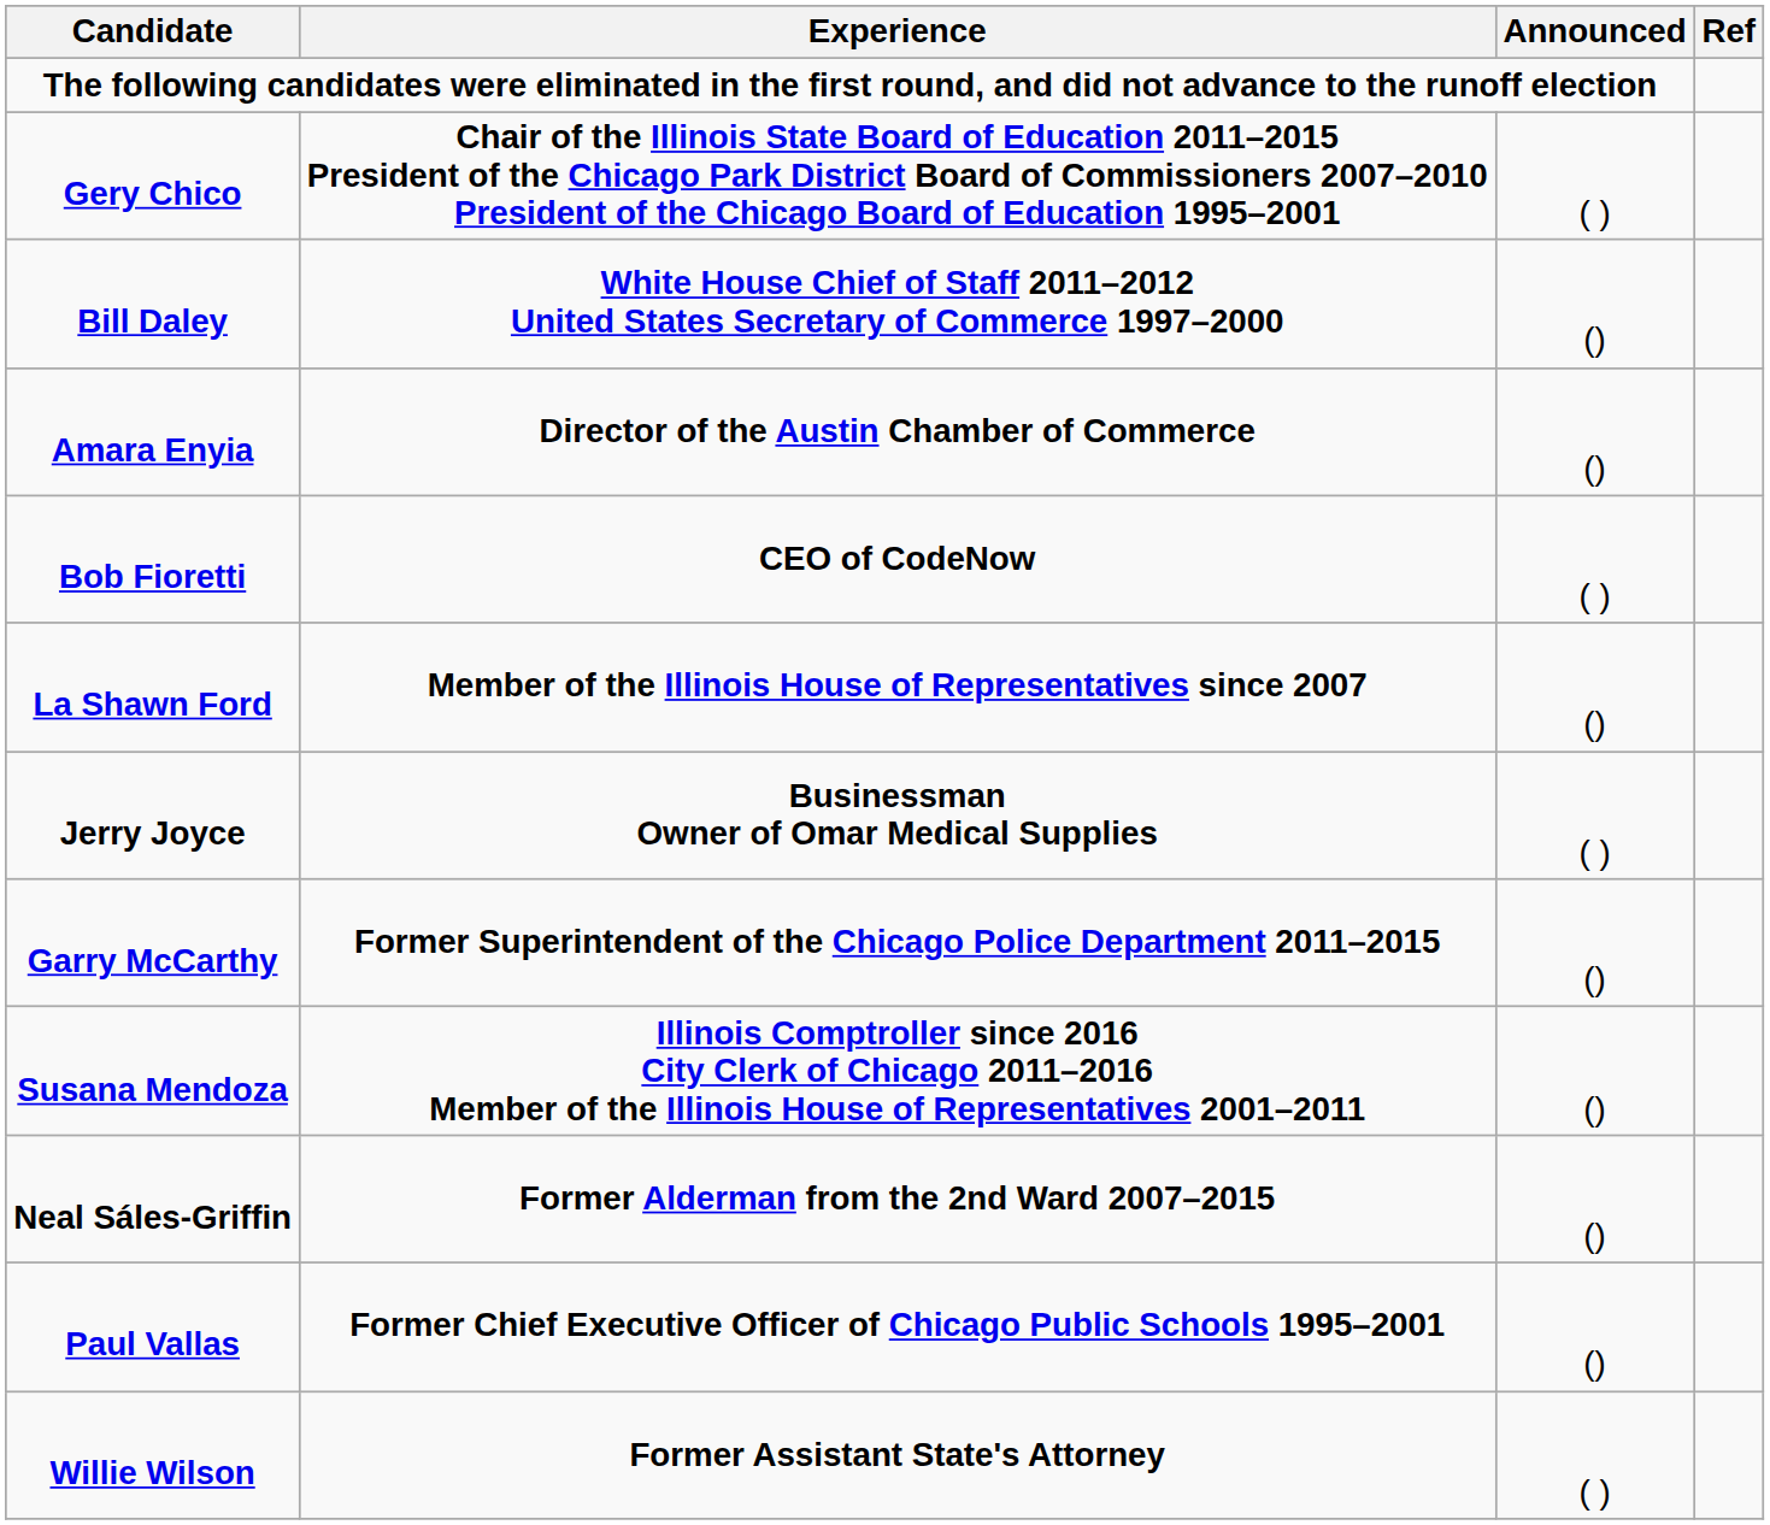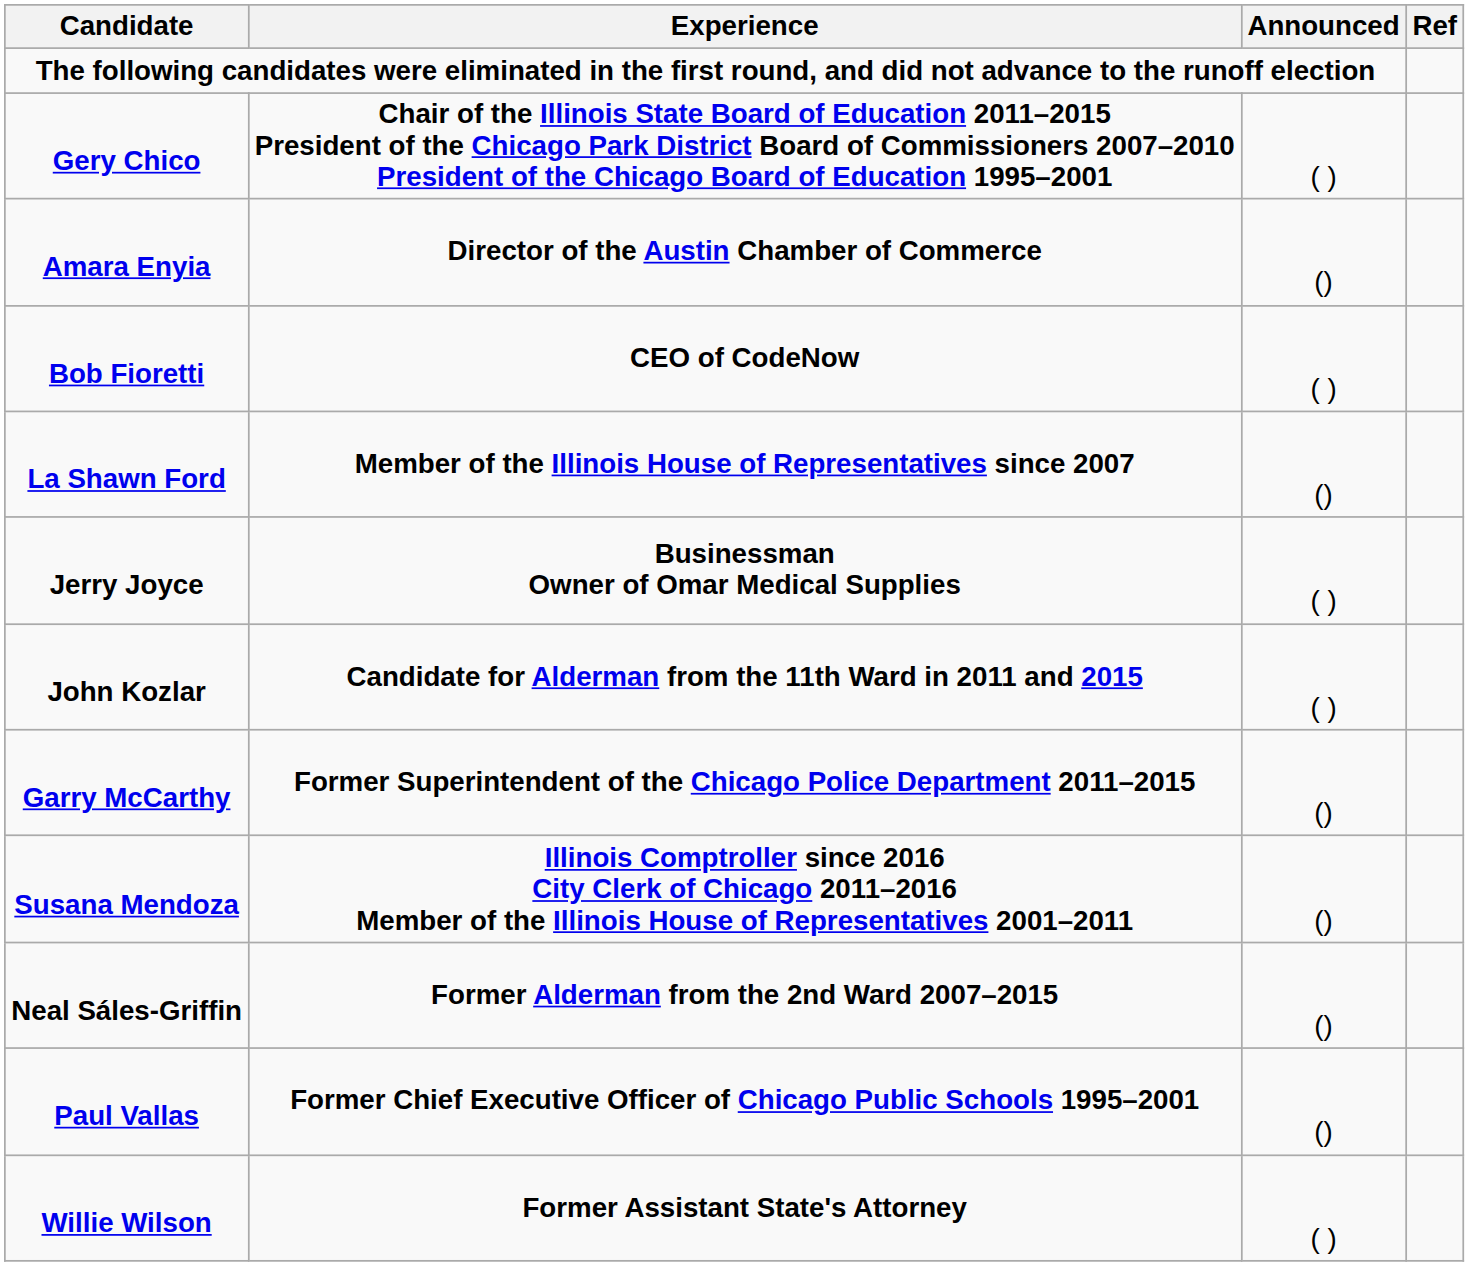- row: Bill Daley | White House Chief of Staff 2011–2012 United States Secretary of Commerce 1997–2000 | ()
+ row: John Kozlar | Candidate for Alderman from the 11th Ward in 2011 and 2015 | ( )
